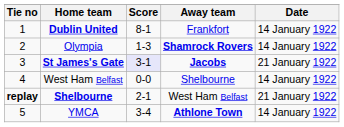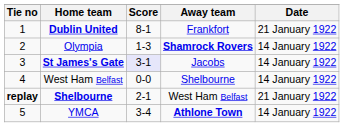Dublin United | Date: 14 January 1922 -> 21 January 1922
St James's Gate | Away team: bold -> normal
St James's Gate | Date: 21 January 1922 -> 14 January 1922
